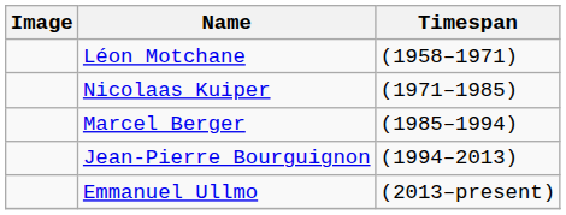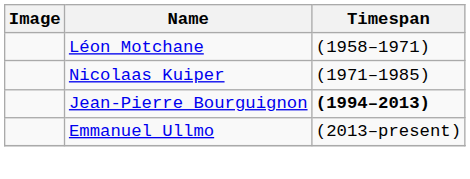- row: Marcel Berger | (1985–1994)
Jean-Pierre Bourguignon | Timespan: normal -> bold
